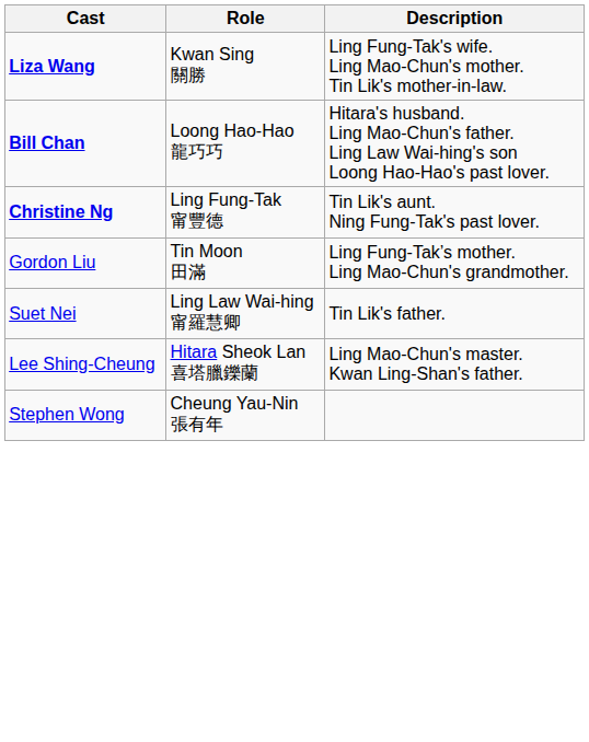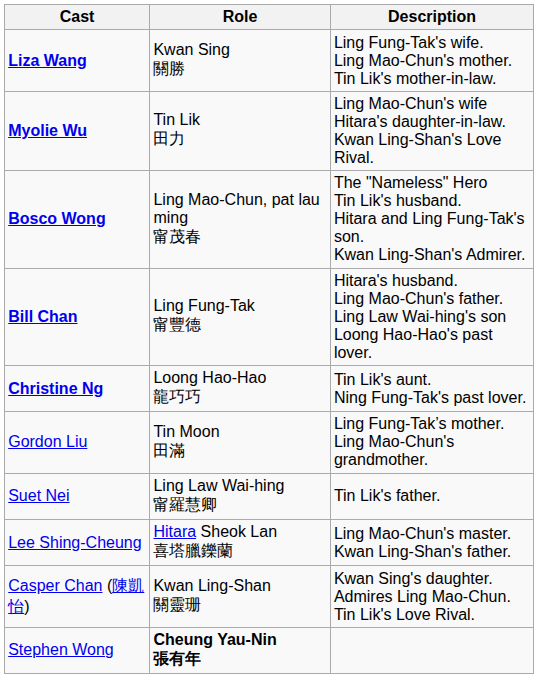+ row: Myolie Wu | Tin Lik 田力 | Ling Mao-Chun's wife Hitara's daughter-in-law. Kwan Ling-Shan's Love Rival.
+ row: Bosco Wong | Ling Mao-Chun, pat lau ming 甯茂春 | The "Nameless" Hero Tin Lik's husband. Hitara and Ling Fung-Tak's son. Kwan Ling-Shan's Admirer.
Bill Chan | Role: Loong Hao-Hao 龍巧巧 -> Ling Fung-Tak 甯豐德
Christine Ng | Role: Ling Fung-Tak 甯豐德 -> Loong Hao-Hao 龍巧巧
+ row: Casper Chan (陳凱怡) | Kwan Ling-Shan 關靈珊 | Kwan Sing's daughter. Admires Ling Mao-Chun. Tin Lik's Love Rival.
Stephen Wong | Role: normal -> bold
